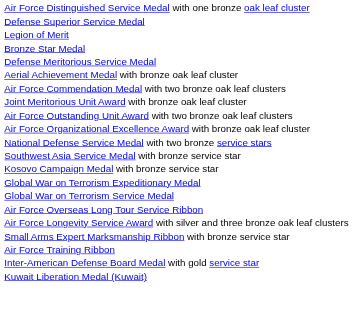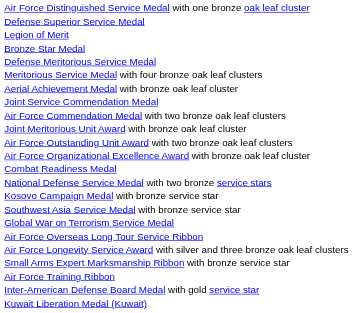+ row: Meritorious Service Medal with four bronze oak leaf clusters
+ row: Joint Service Commendation Medal
+ row: Combat Readiness Medal
rows swapped: Southwest Asia Service Medal with bronze service star <-> Kosovo Campaign Medal with bronze service star
- row: Global War on Terrorism Expeditionary Medal
